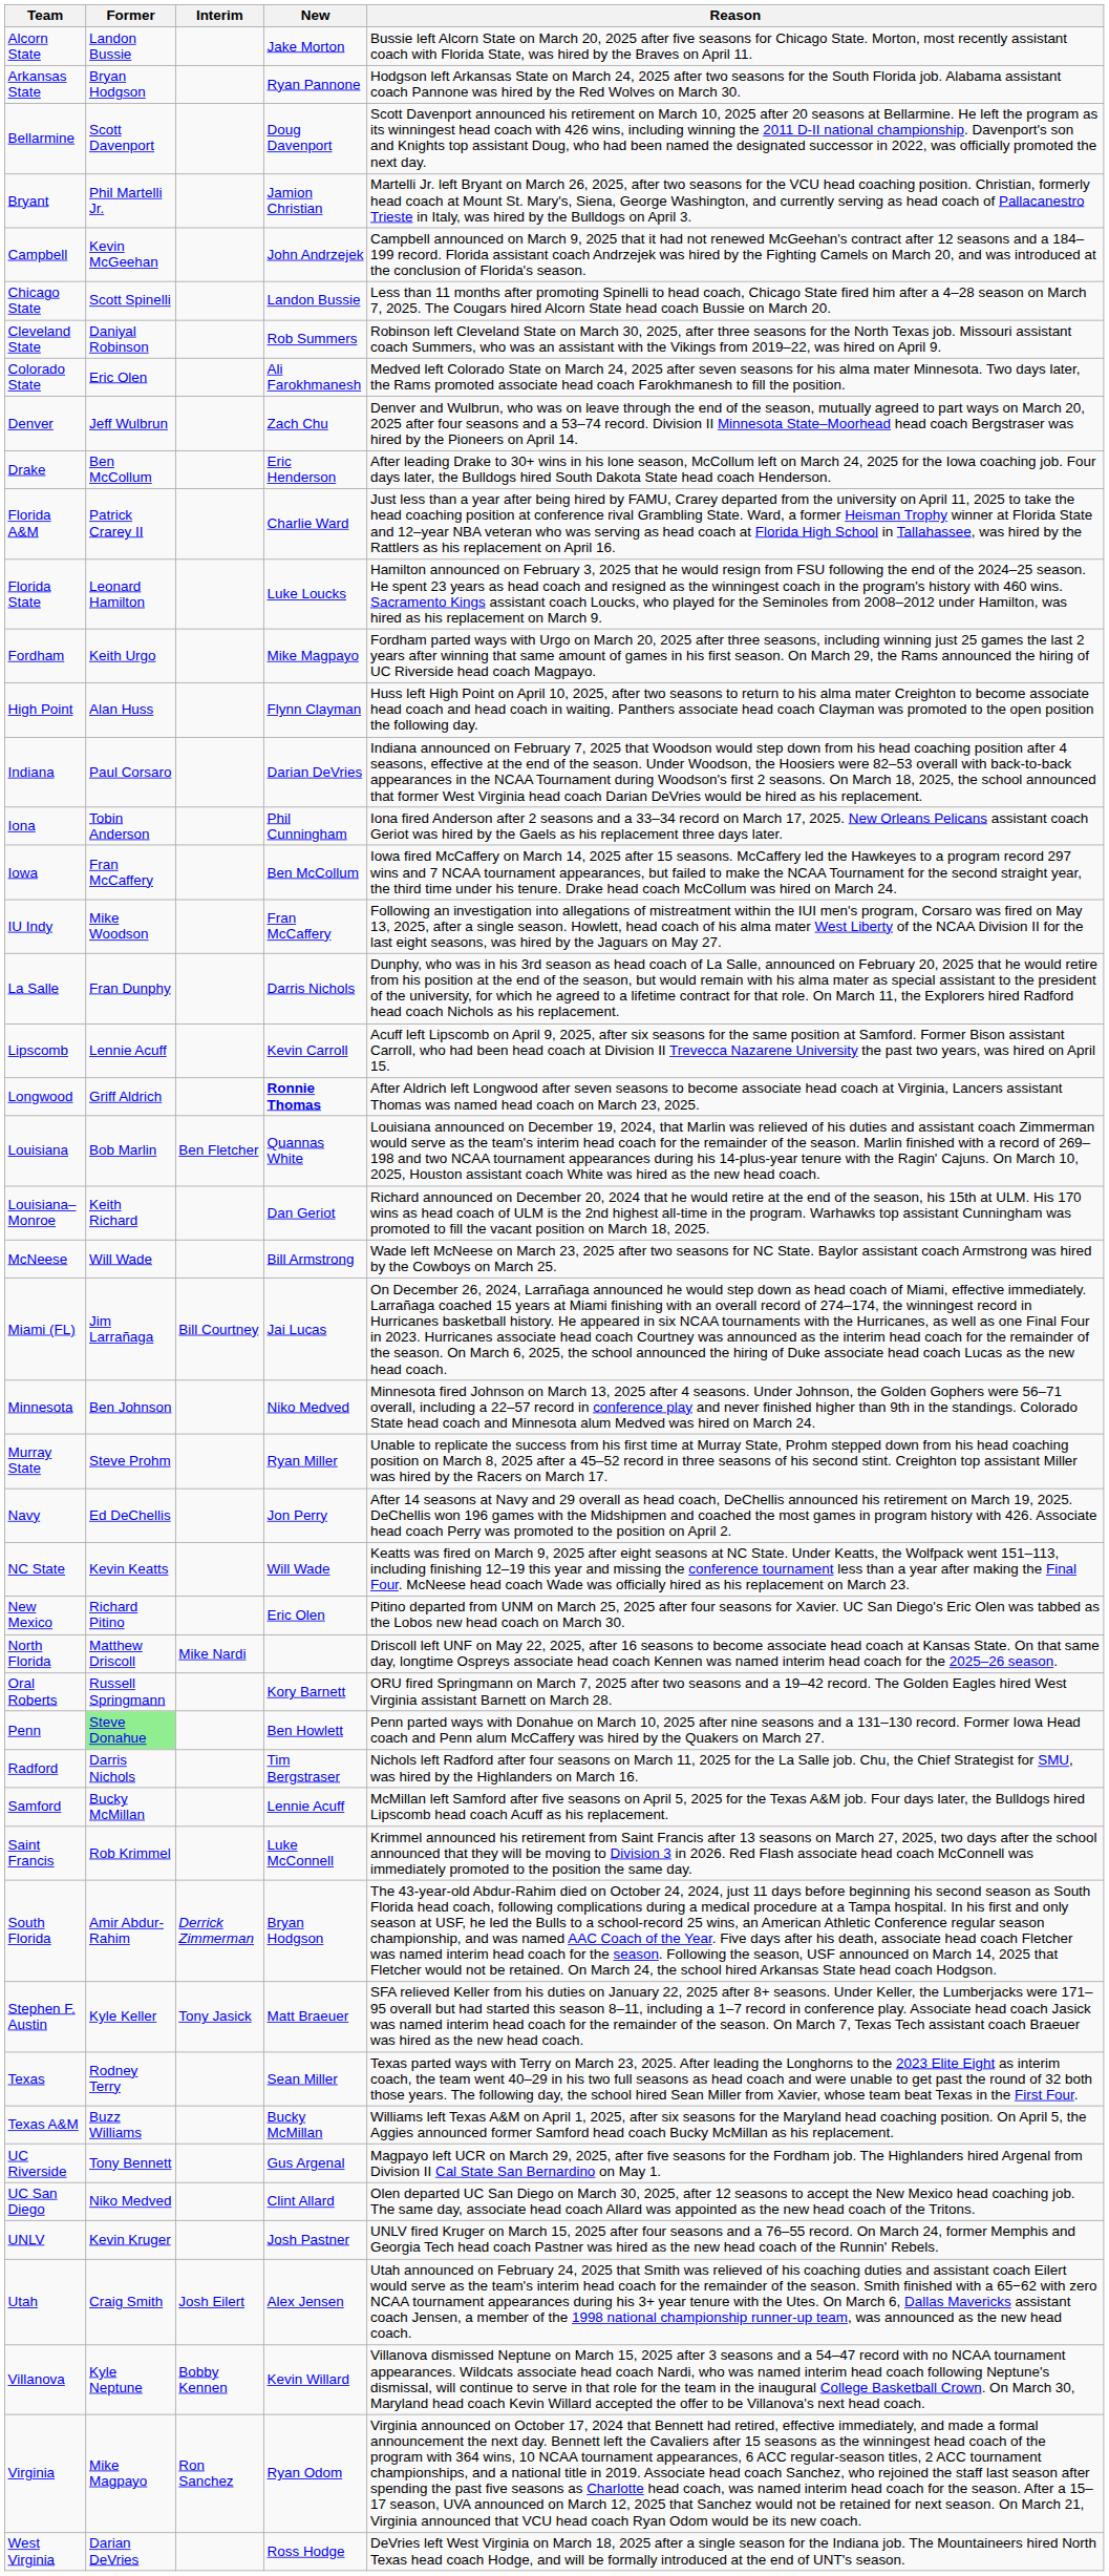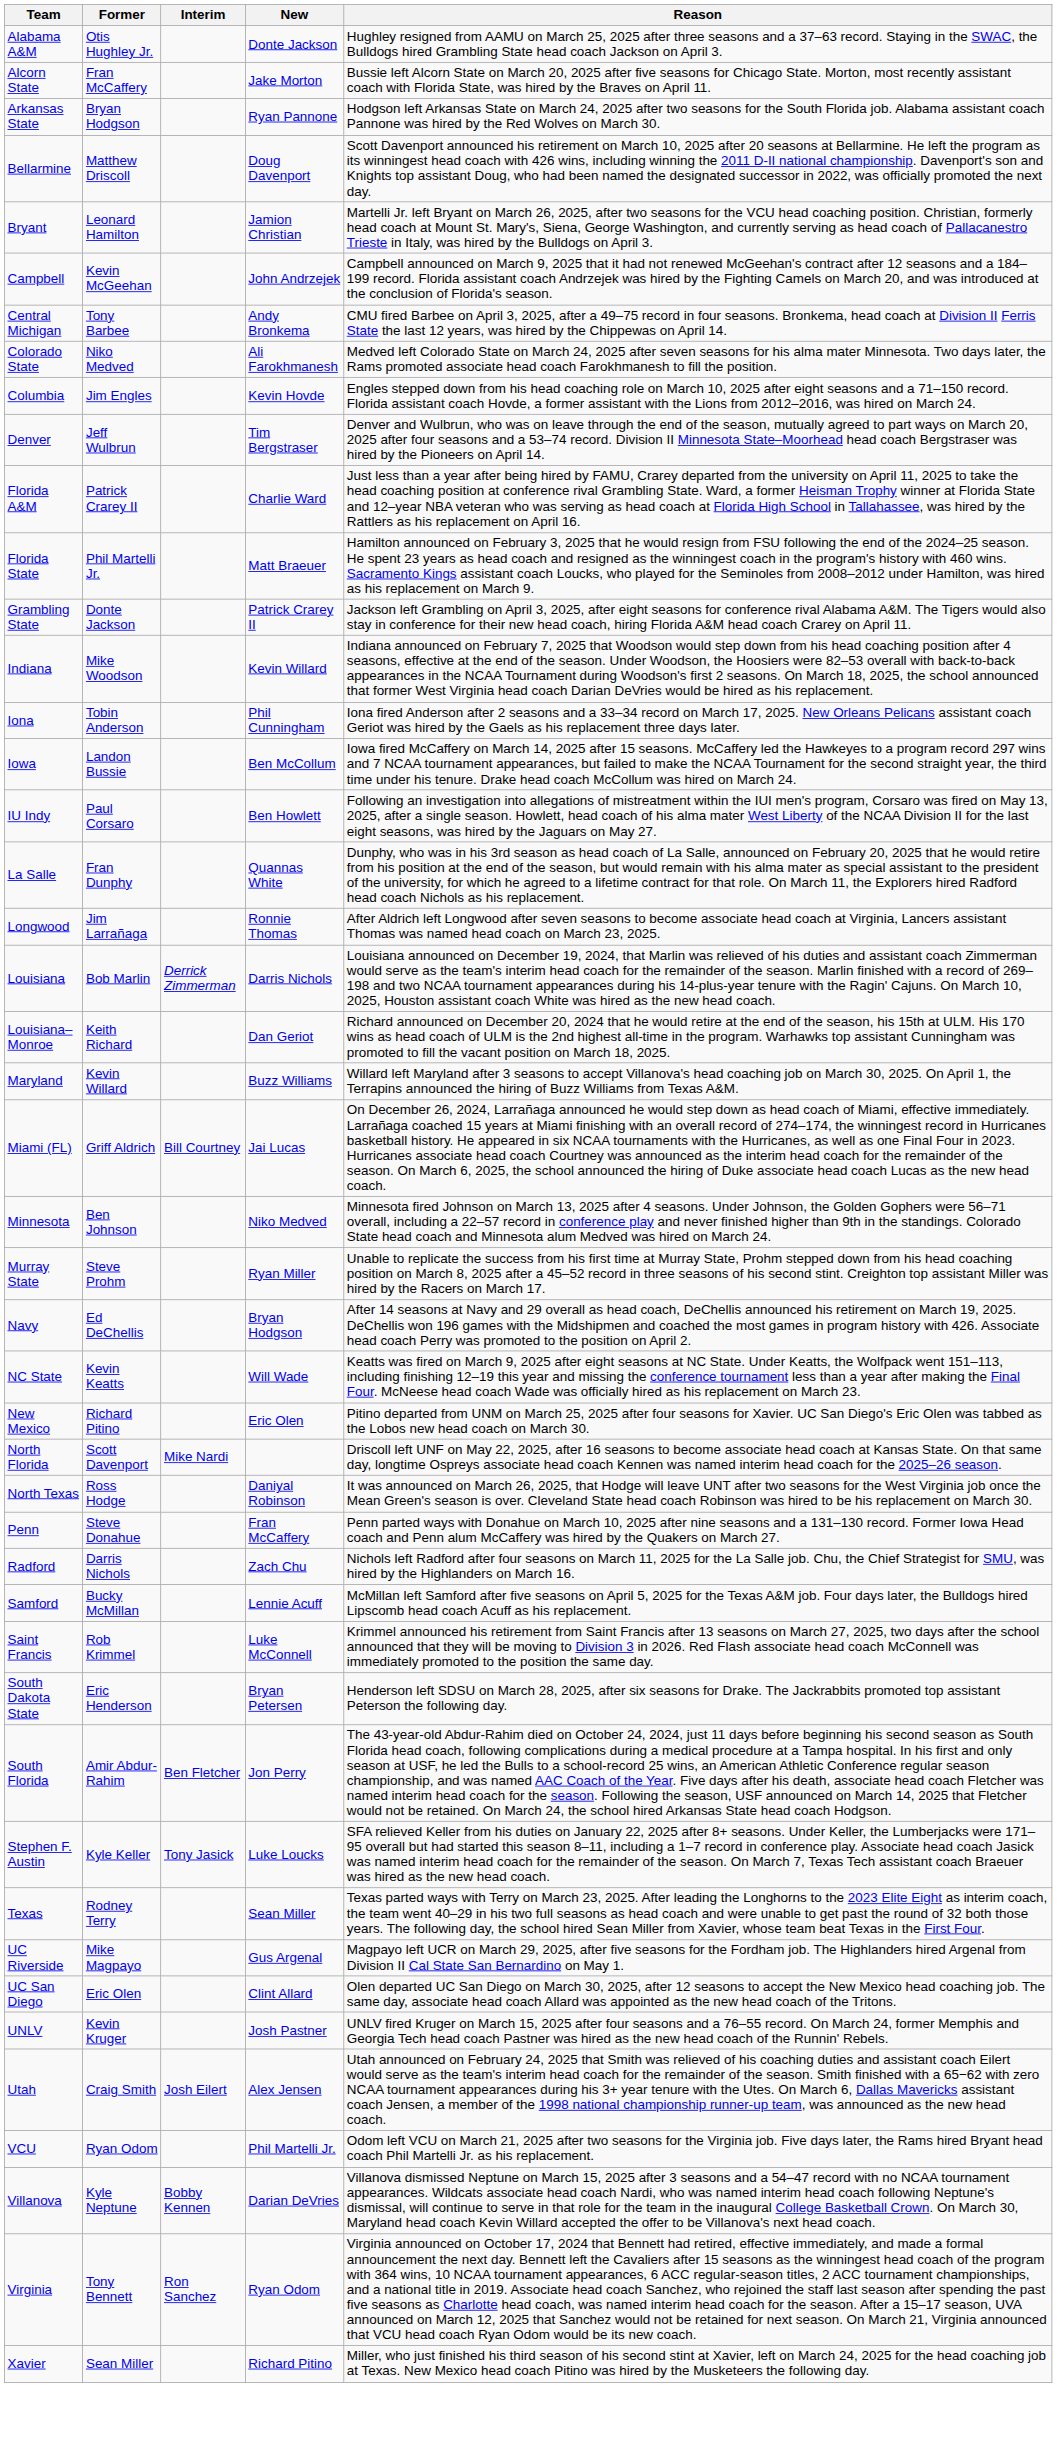+ row: Alabama A&M | Otis Hughley Jr. | Donte Jackson | Hughley resigned from AAMU on March 25, 2025 after three seasons and a 37–63 record. Staying in the SWAC, the Bulldogs hired Grambling State head coach Jackson on April 3.
Alcorn State | Former: Landon Bussie -> Fran McCaffery
Bellarmine | Former: Scott Davenport -> Matthew Driscoll
Bryant | Former: Phil Martelli Jr. -> Leonard Hamilton
+ row: Central Michigan | Tony Barbee | Andy Bronkema | CMU fired Barbee on April 3, 2025, after a 49–75 record in four seasons. Bronkema, head coach at Division II Ferris State the last 12 years, was hired by the Chippewas on April 14.
- row: Chicago State | Scott Spinelli | Landon Bussie | Less than 11 months after promoting Spinelli to head coach, Chicago State fired him after a 4–28 season on March 7, 2025. The Cougars hired Alcorn State head coach Bussie on March 20.
- row: Cleveland State | Daniyal Robinson | Rob Summers | Robinson left Cleveland State on March 30, 2025, after three seasons for the North Texas job. Missouri assistant coach Summers, who was an assistant with the Vikings from 2019–22, was hired on April 9.
Colorado State | Former: Eric Olen -> Niko Medved
+ row: Columbia | Jim Engles | Kevin Hovde | Engles stepped down from his head coaching role on March 10, 2025 after eight seasons and a 71–150 record. Florida assistant coach Hovde, a former assistant with the Lions from 2012–2016, was hired on March 24.
Denver | New: Zach Chu -> Tim Bergstraser
- row: Drake | Ben McCollum | Eric Henderson | After leading Drake to 30+ wins in his lone season, McCollum left on March 24, 2025 for the Iowa coaching job. Four days later, the Bulldogs hired South Dakota State head coach Henderson.
Florida State | Former: Leonard Hamilton -> Phil Martelli Jr.
Florida State | New: Luke Loucks -> Matt Braeuer
- row: Fordham | Keith Urgo | Mike Magpayo | Fordham parted ways with Urgo on March 20, 2025 after three seasons, including winning just 25 games the last 2 years after winning that same amount of games in his first season. On March 29, the Rams announced the hiring of UC Riverside head coach Magpayo.
+ row: Grambling State | Donte Jackson | Patrick Crarey II | Jackson left Grambling on April 3, 2025, after eight seasons for conference rival Alabama A&M. The Tigers would also stay in conference for their new head coach, hiring Florida A&M head coach Crarey on April 11.
- row: High Point | Alan Huss | Flynn Clayman | Huss left High Point on April 10, 2025, after two seasons to return to his alma mater Creighton to become associate head coach and head coach in waiting. Panthers associate head coach Clayman was promoted to the open position the following day.
Indiana | Former: Paul Corsaro -> Mike Woodson
Indiana | New: Darian DeVries -> Kevin Willard
Iowa | Former: Fran McCaffery -> Landon Bussie
IU Indy | Former: Mike Woodson -> Paul Corsaro
IU Indy | New: Fran McCaffery -> Ben Howlett
La Salle | New: Darris Nichols -> Quannas White
- row: Lipscomb | Lennie Acuff | Kevin Carroll | Acuff left Lipscomb on April 9, 2025, after six seasons for the same position at Samford. Former Bison assistant Carroll, who had been head coach at Division II Trevecca Nazarene University the past two years, was hired on April 15.
Longwood | Former: Griff Aldrich -> Jim Larrañaga
Longwood | New: bold -> normal
Louisiana | Interim: Ben Fletcher -> Derrick Zimmerman
Louisiana | New: Quannas White -> Darris Nichols
+ row: Maryland | Kevin Willard | Buzz Williams | Willard left Maryland after 3 seasons to accept Villanova's head coaching job on March 30, 2025. On April 1, the Terrapins announced the hiring of Buzz Williams from Texas A&M.
- row: McNeese | Will Wade | Bill Armstrong | Wade left McNeese on March 23, 2025 after two seasons for NC State. Baylor assistant coach Armstrong was hired by the Cowboys on March 25.
Miami (FL) | Former: Jim Larrañaga -> Griff Aldrich
Navy | New: Jon Perry -> Bryan Hodgson
North Florida | Former: Matthew Driscoll -> Scott Davenport
+ row: North Texas | Ross Hodge | Daniyal Robinson | It was announced on March 26, 2025, that Hodge will leave UNT after two seasons for the West Virginia job once the Mean Green's season is over. Cleveland State head coach Robinson was hired to be his replacement on March 30.
- row: Oral Roberts | Russell Springmann | Kory Barnett | ORU fired Springmann on March 7, 2025 after two seasons and a 19–42 record. The Golden Eagles hired West Virginia assistant Barnett on March 28.
Penn | Former: lightgreen background -> no background
Penn | New: Ben Howlett -> Fran McCaffery
Radford | New: Tim Bergstraser -> Zach Chu
+ row: South Dakota State | Eric Henderson | Bryan Petersen | Henderson left SDSU on March 28, 2025, after six seasons for Drake. The Jackrabbits promoted top assistant Peterson the following day.
South Florida | Interim: Derrick Zimmerman -> Ben Fletcher
South Florida | New: Bryan Hodgson -> Jon Perry
Stephen F. Austin | New: Matt Braeuer -> Luke Loucks
- row: Texas A&M | Buzz Williams | Bucky McMillan | Williams left Texas A&M on April 1, 2025, after six seasons for the Maryland head coaching position. On April 5, the Aggies announced former Samford head coach Bucky McMillan as his replacement.
UC Riverside | Former: Tony Bennett -> Mike Magpayo
UC San Diego | Former: Niko Medved -> Eric Olen
+ row: VCU | Ryan Odom | Phil Martelli Jr. | Odom left VCU on March 21, 2025 after two seasons for the Virginia job. Five days later, the Rams hired Bryant head coach Phil Martelli Jr. as his replacement.
Villanova | New: Kevin Willard -> Darian DeVries
Virginia | Former: Mike Magpayo -> Tony Bennett
- row: West Virginia | Darian DeVries | Ross Hodge | DeVries left West Virginia on March 18, 2025 after a single season for the Indiana job. The Mountaineers hired North Texas head coach Hodge, and will be formally introduced at the end of UNT's season.
+ row: Xavier | Sean Miller | Richard Pitino | Miller, who just finished his third season of his second stint at Xavier, left on March 24, 2025 for the head coaching job at Texas. New Mexico head coach Pitino was hired by the Musketeers the following day.
